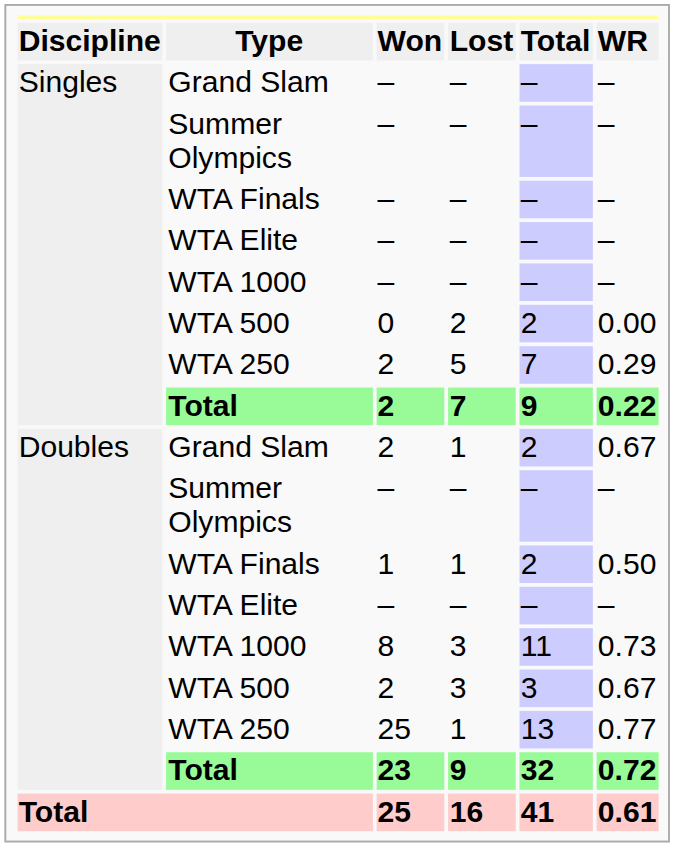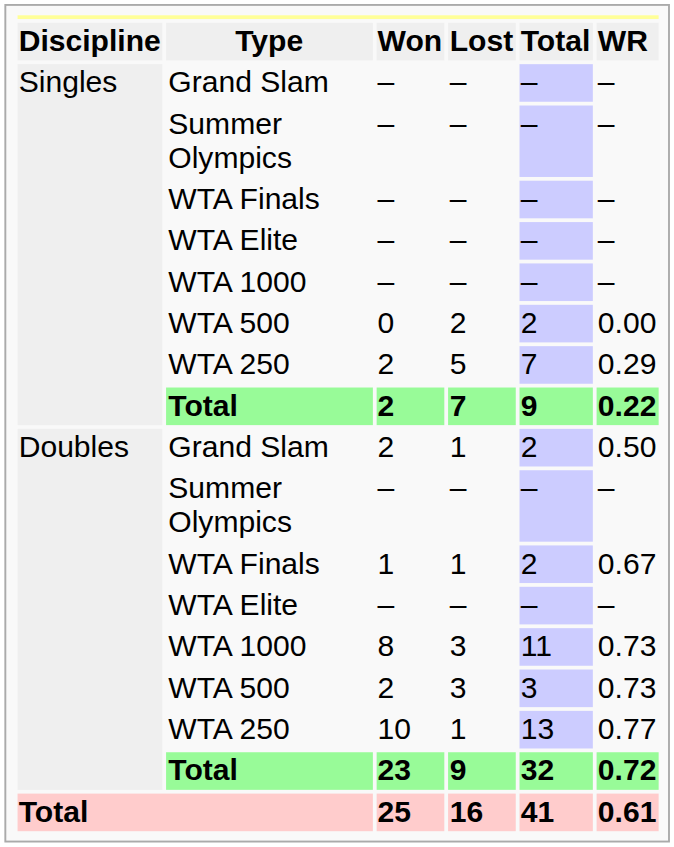Doubles / Grand Slam | column 6: 0.67 -> 0.50
Doubles / WTA Finals | column 6: 0.50 -> 0.67
Doubles / WTA 500 | column 6: 0.67 -> 0.73
Doubles / WTA 250 | column 3: 25 -> 10
